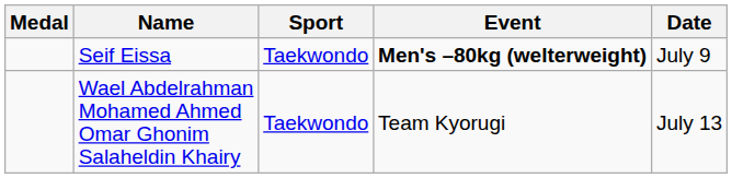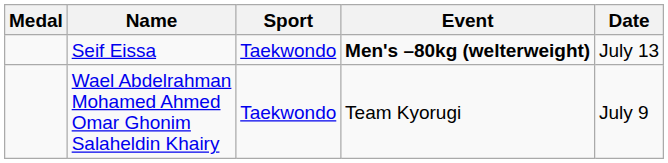Seif Eissa | Date: July 9 -> July 13
Wael Abdelrahman Mohamed Ahmed Omar Ghonim Salaheldin Khairy | Date: July 13 -> July 9
